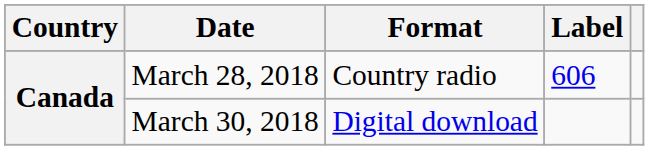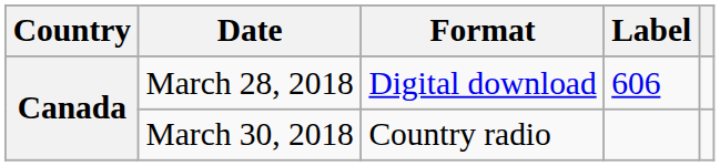March 28, 2018 | Format: Country radio -> Digital download
March 30, 2018 | Format: Digital download -> Country radio
